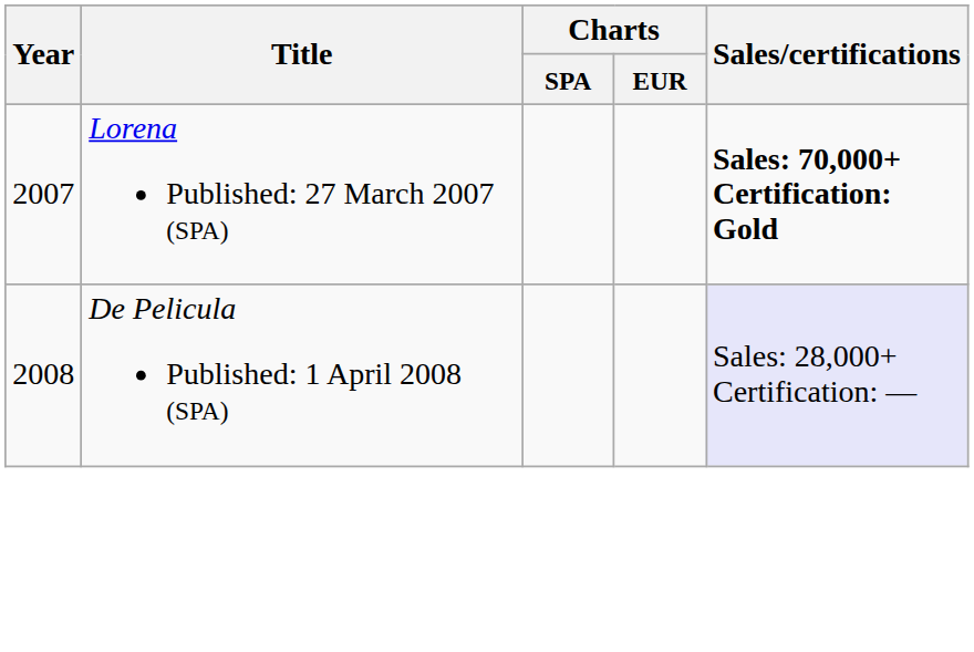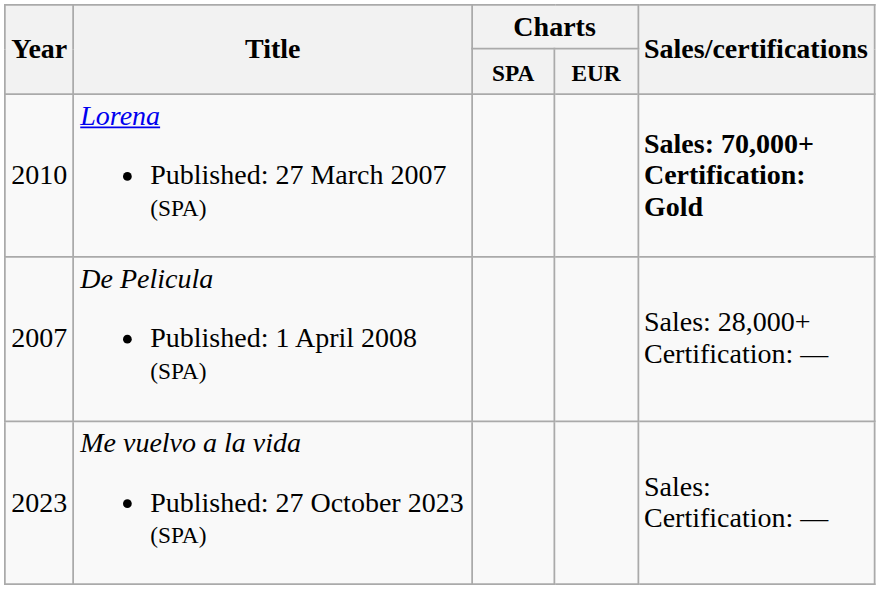Lorena Published: 27 March 2007 (SPA) | Year: 2007 -> 2010
De Pelicula Published: 1 April 2008 (SPA) | Year: 2008 -> 2007
De Pelicula Published: 1 April 2008 (SPA) | Sales/certifications: lavender background -> no background
+ row: 2023 | Me vuelvo a la vida Published: 27 October 2023 (SPA) | Sales: Certification: —
